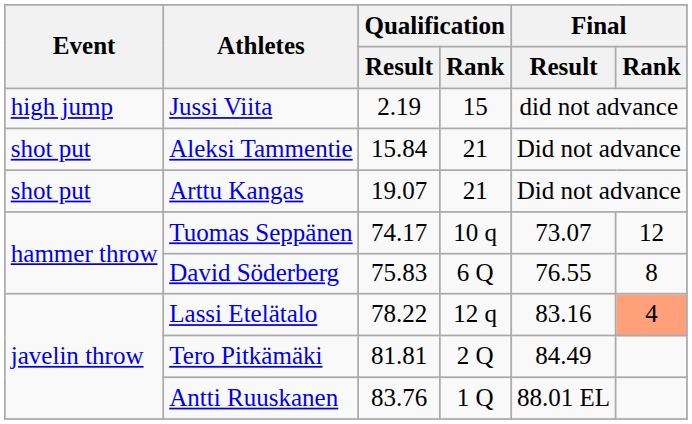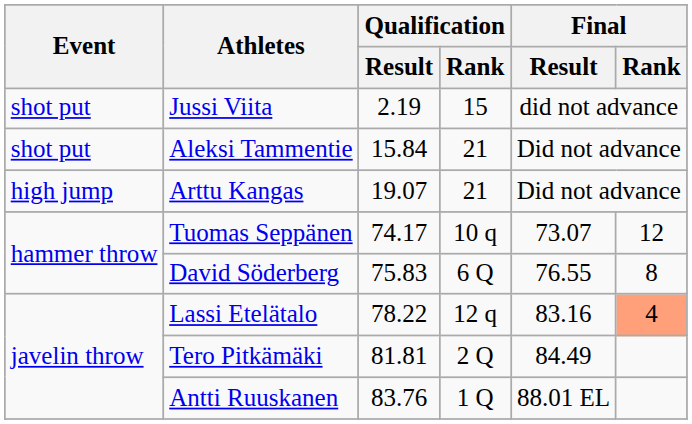Jussi Viita | Event: high jump -> shot put
Arttu Kangas | Event: shot put -> high jump
